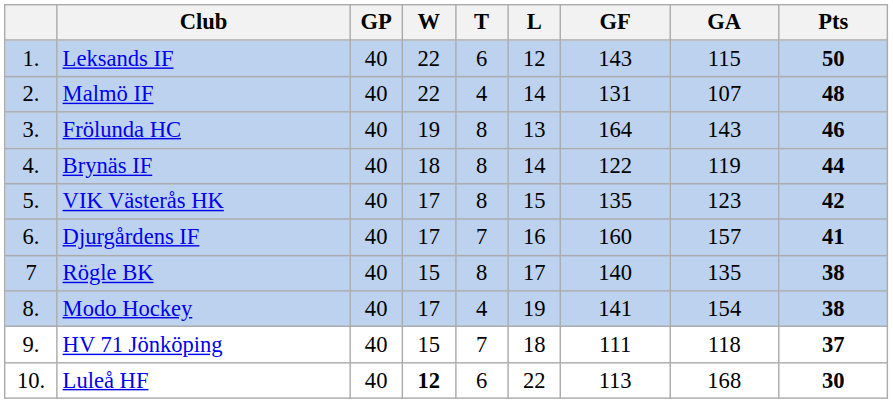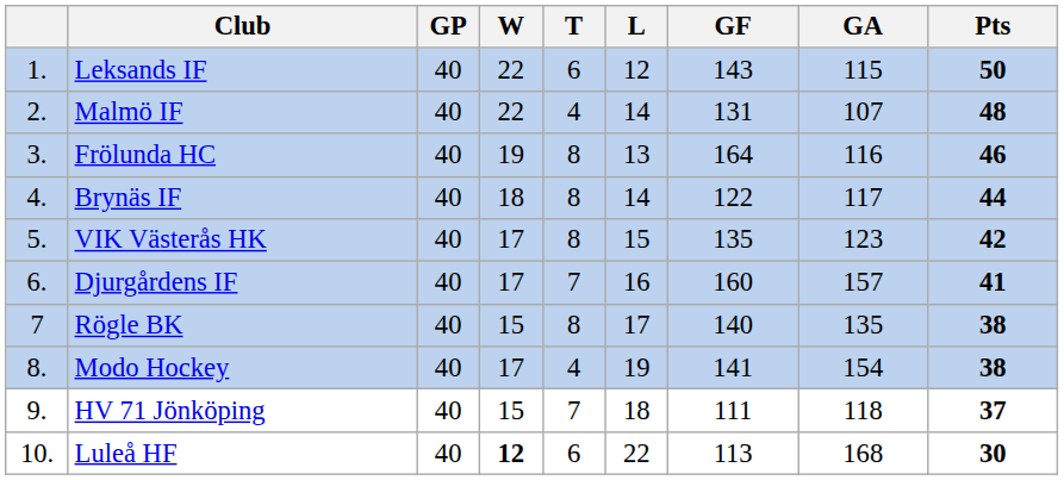Frölunda HC | GA: 143 -> 116
Brynäs IF | GA: 119 -> 117
